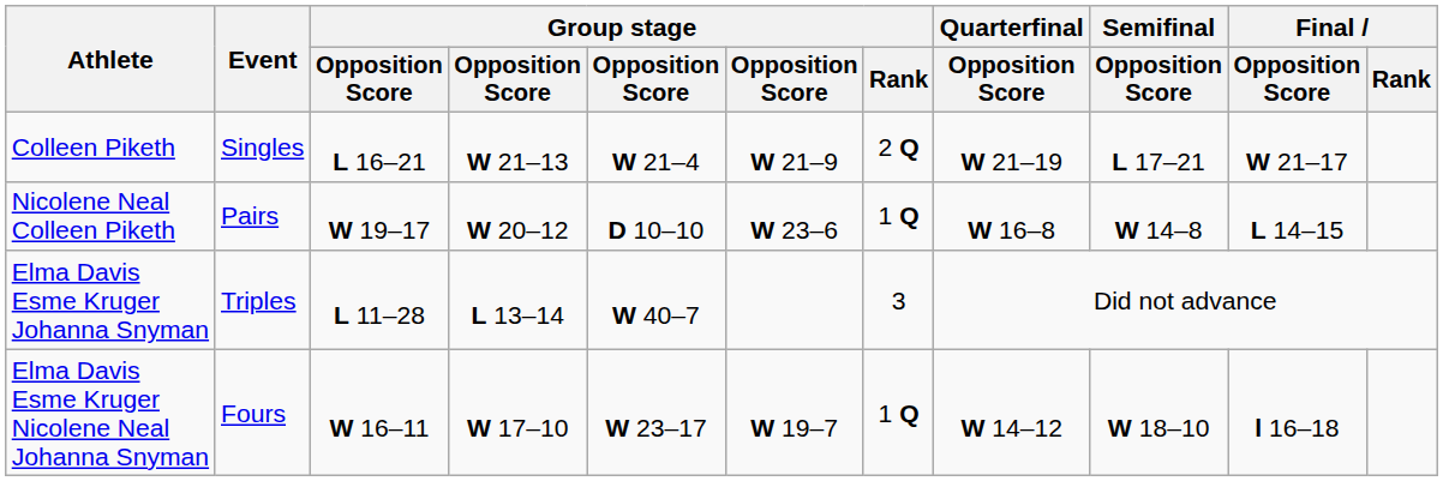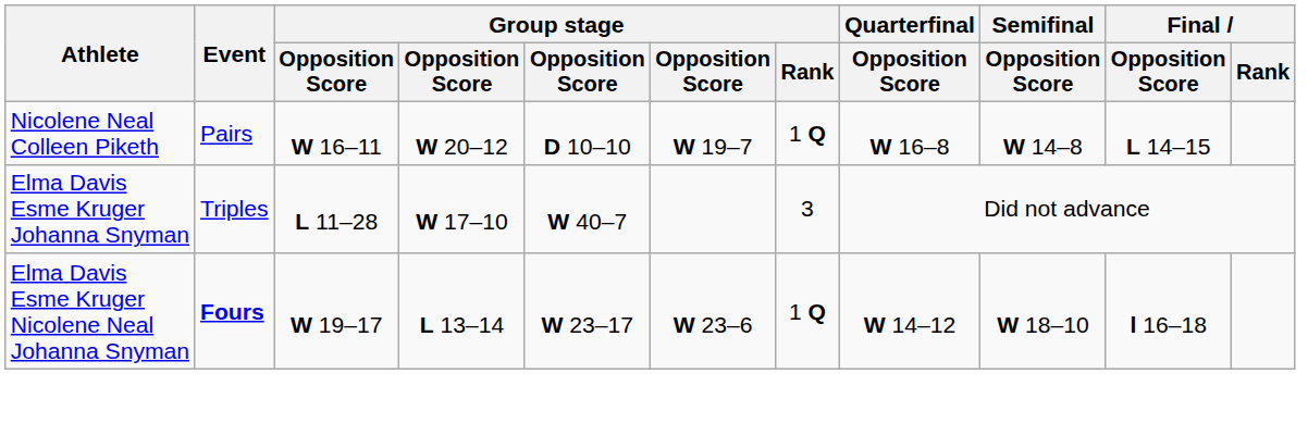- row: Colleen Piketh | Singles | L 16–21 | W 21–13 | W 21–4 | W 21–9 | 2 Q | W 21–19 | L 17–21 | W 21–17
Nicolene Neal Colleen Piketh | column 3: W 19–17 -> W 16–11
Nicolene Neal Colleen Piketh | column 6: W 23–6 -> W 19–7
Elma Davis Esme Kruger Johanna Snyman | column 4: L 13–14 -> W 17–10
Elma Davis Esme Kruger Nicolene Neal Johanna Snyman | Event: normal -> bold
Elma Davis Esme Kruger Nicolene Neal Johanna Snyman | column 3: W 16–11 -> W 19–17
Elma Davis Esme Kruger Nicolene Neal Johanna Snyman | column 4: W 17–10 -> L 13–14
Elma Davis Esme Kruger Nicolene Neal Johanna Snyman | column 6: W 19–7 -> W 23–6
